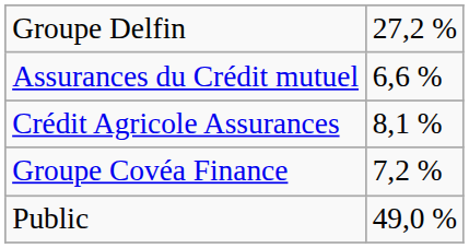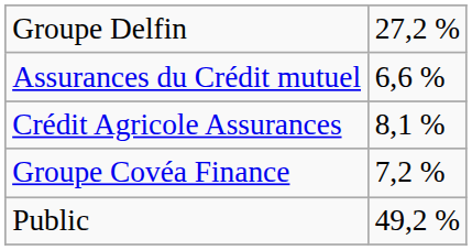Public | column 2: 49,0 % -> 49,2 %
